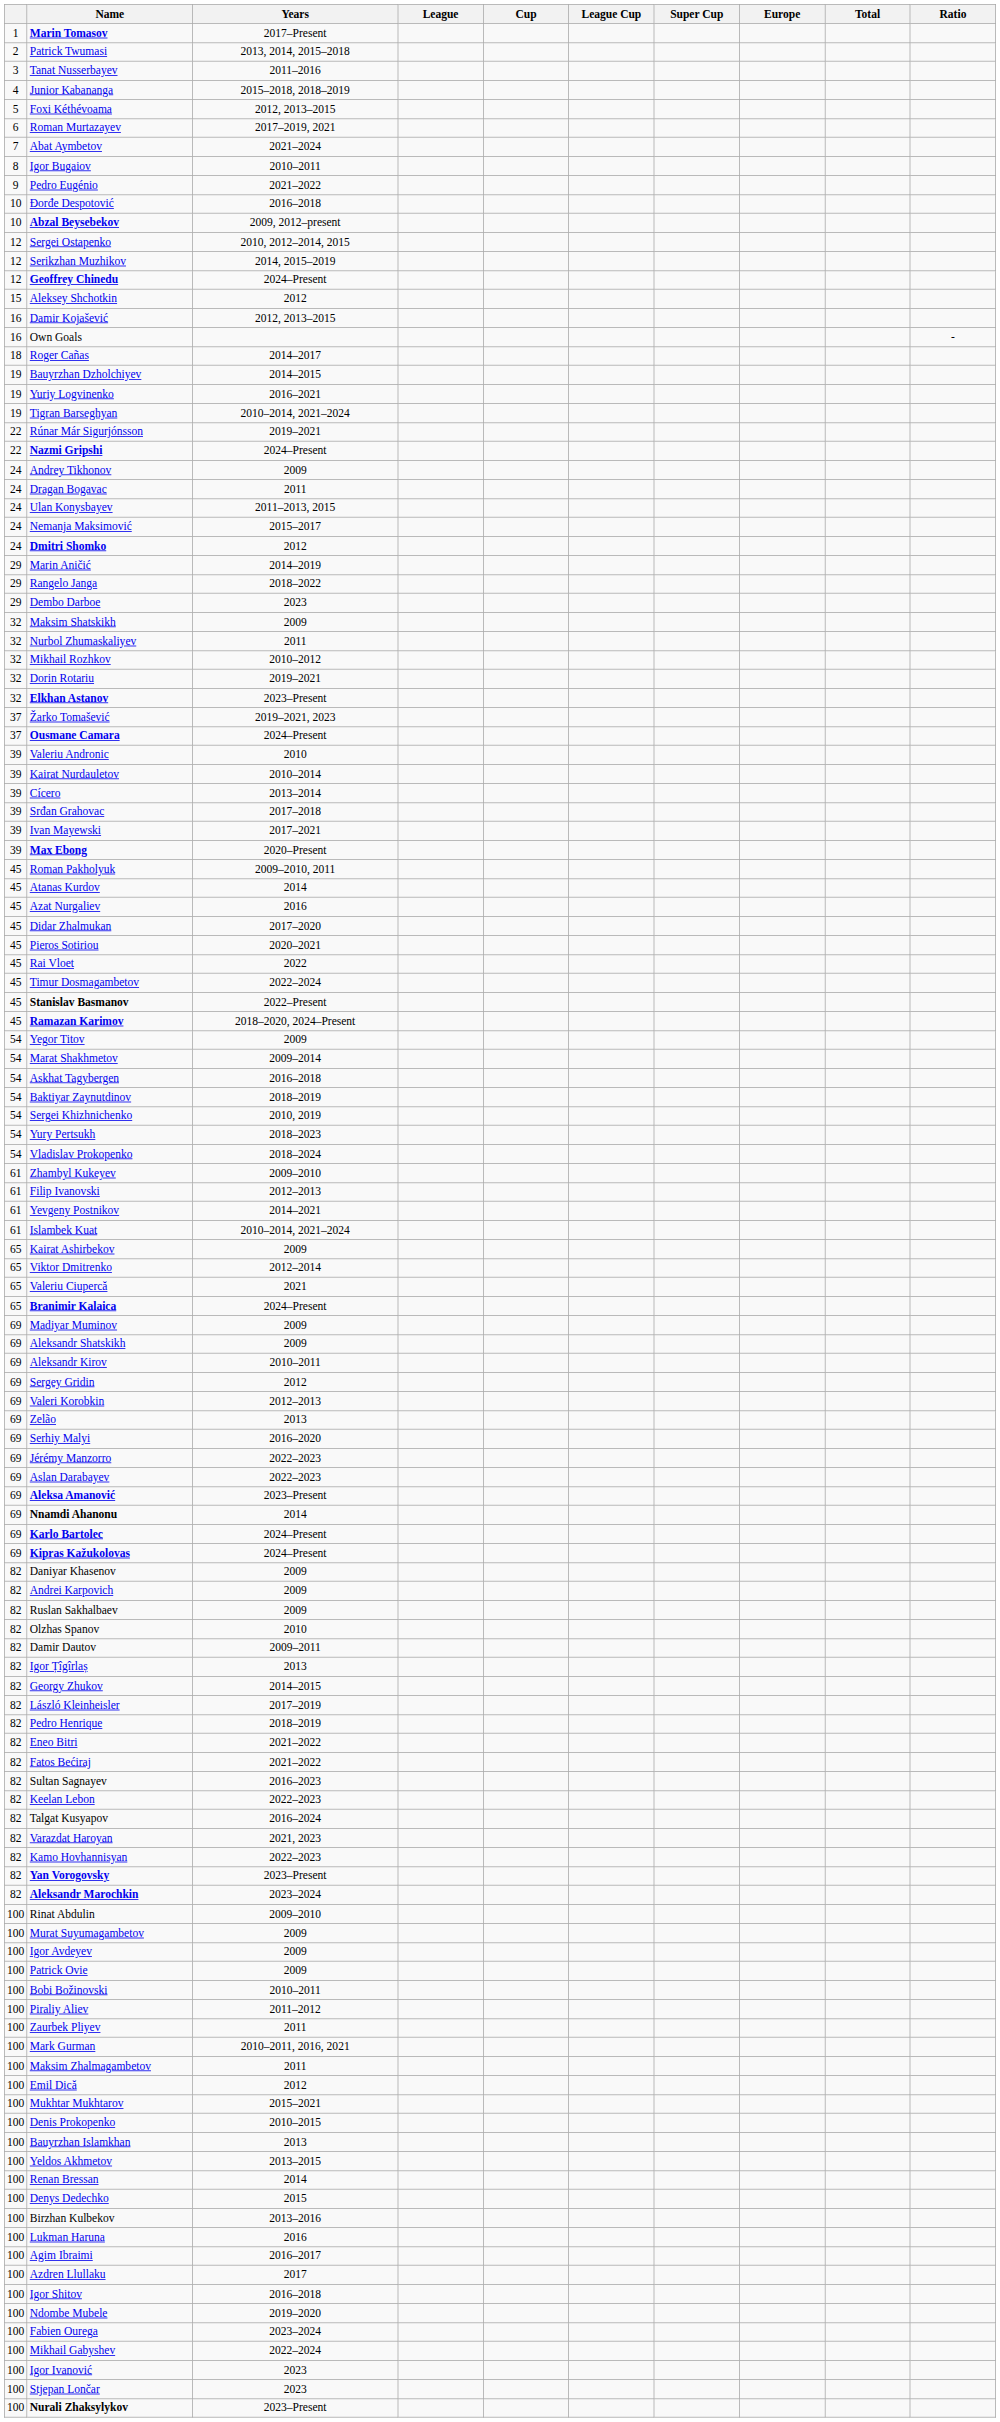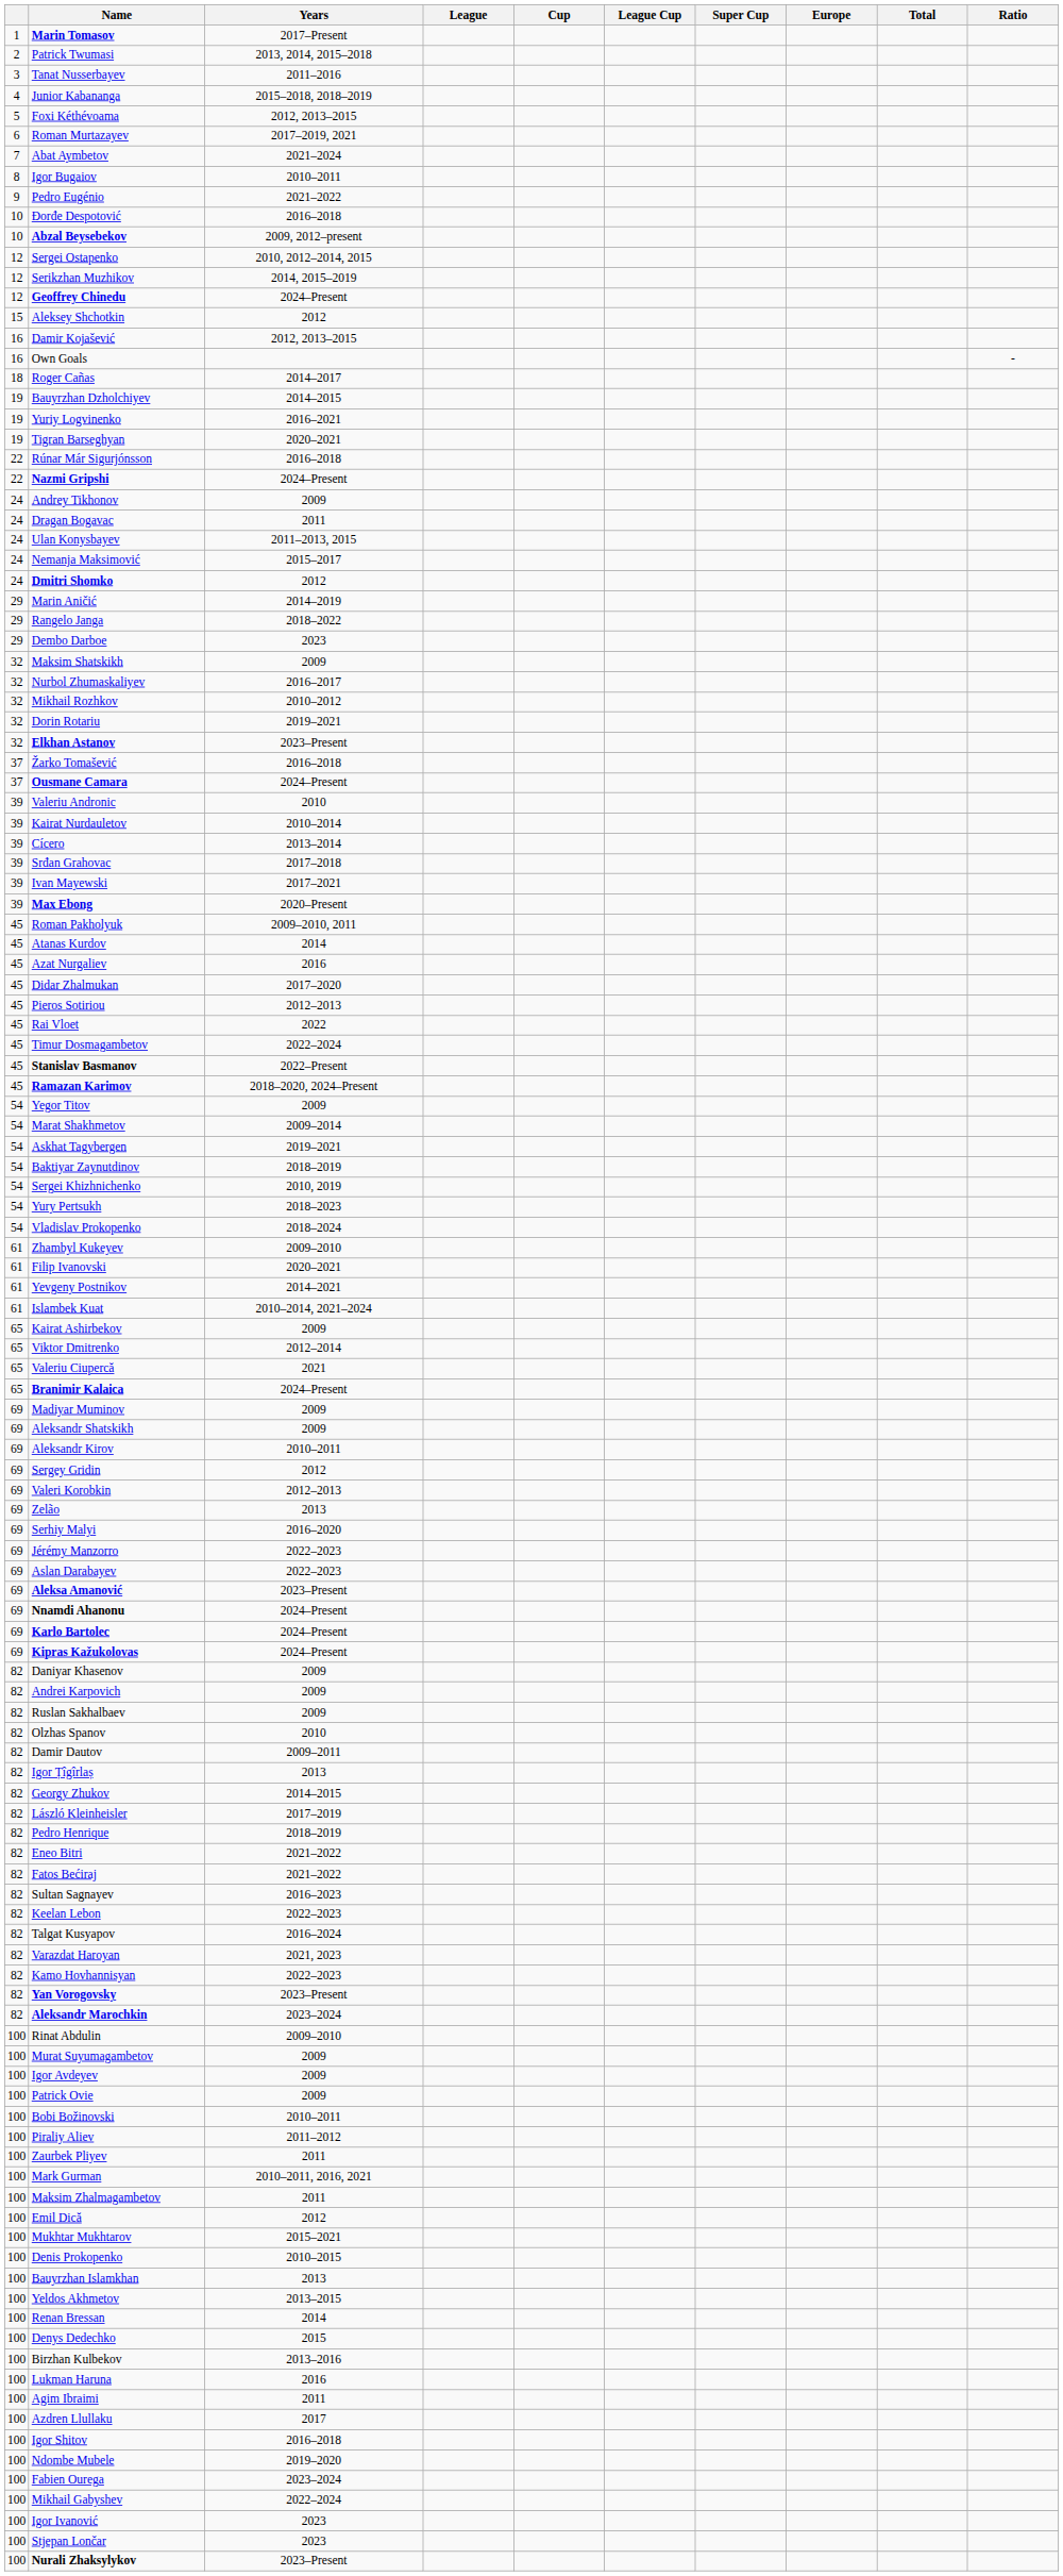Tigran Barseghyan | Years: 2010–2014, 2021–2024 -> 2020–2021
Rúnar Már Sigurjónsson | Years: 2019–2021 -> 2016–2018
Nurbol Zhumaskaliyev | Years: 2011 -> 2016–2017
Žarko Tomašević | Years: 2019–2021, 2023 -> 2016–2018
Pieros Sotiriou | Years: 2020–2021 -> 2012–2013
Askhat Tagybergen | Years: 2016–2018 -> 2019–2021
Filip Ivanovski | Years: 2012–2013 -> 2020–2021
Nnamdi Ahanonu | Years: 2014 -> 2024–Present
Agim Ibraimi | Years: 2016–2017 -> 2011
